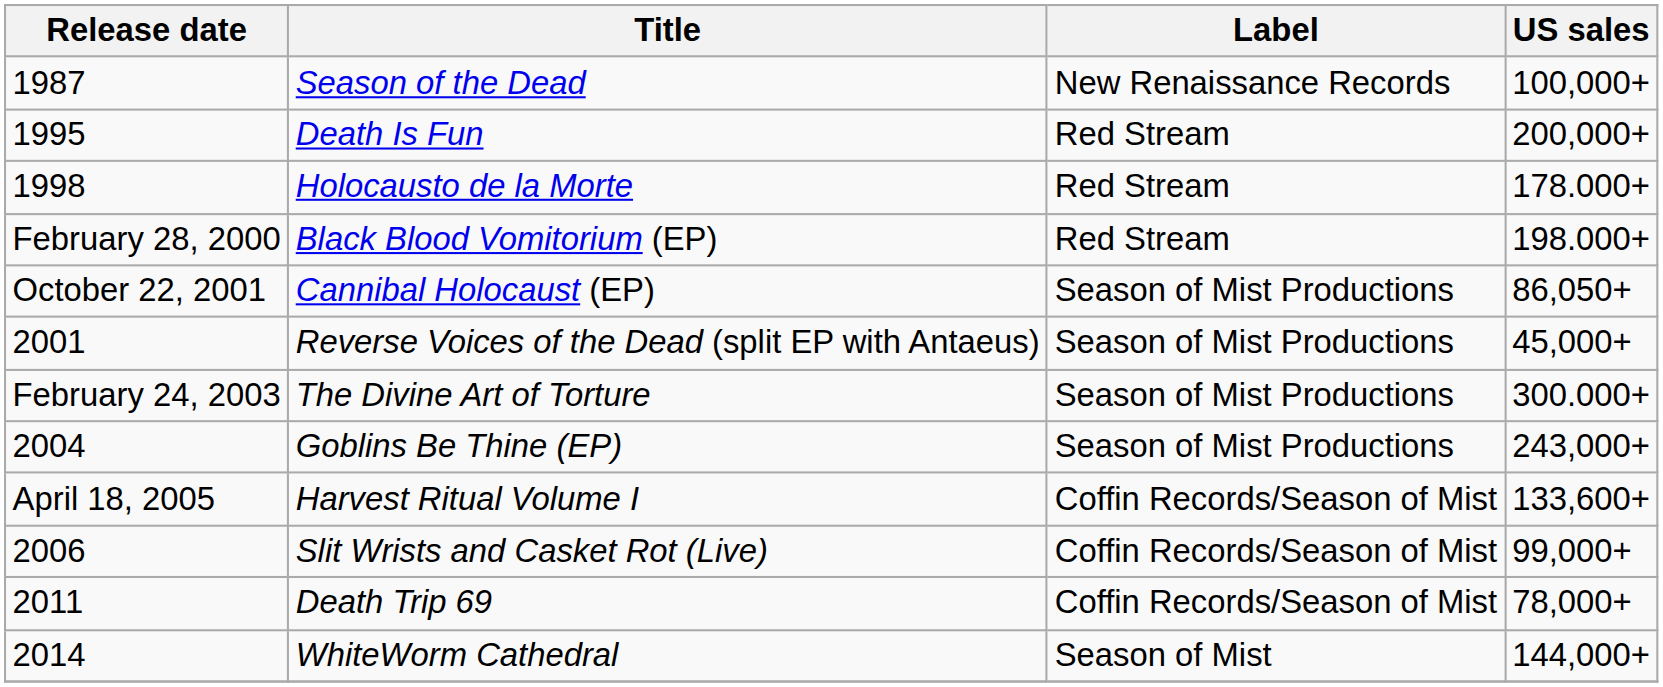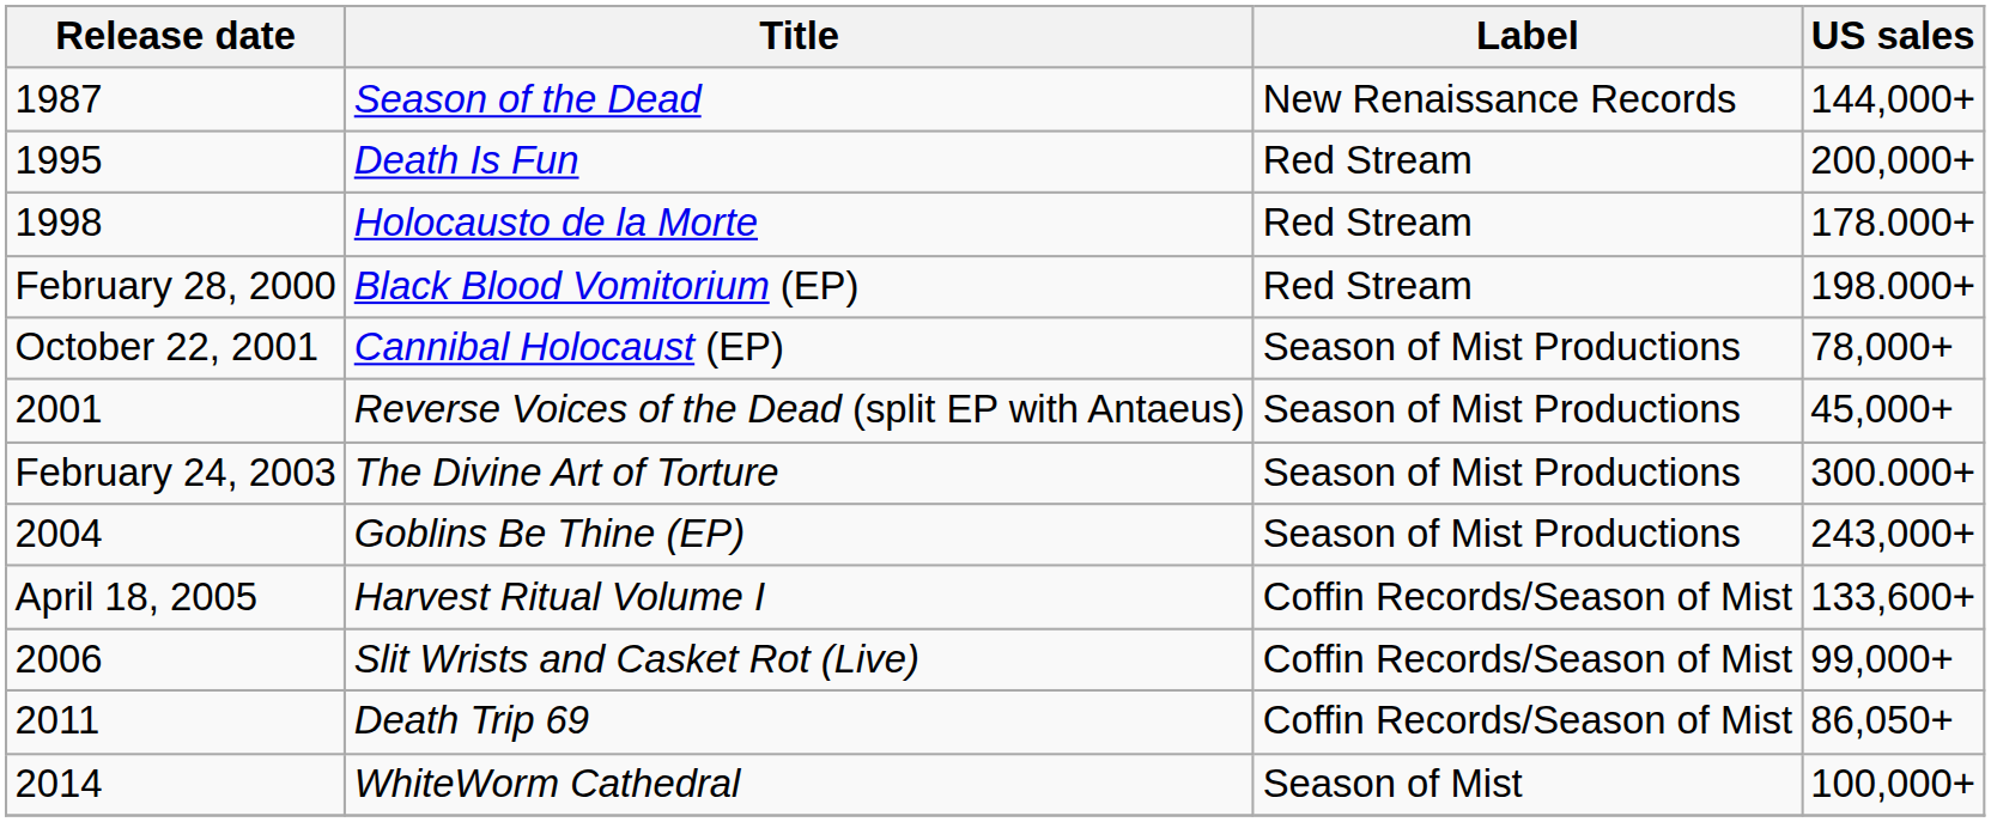Season of the Dead | US sales: 100,000+ -> 144,000+
Cannibal Holocaust (EP) | US sales: 86,050+ -> 78,000+
Death Trip 69 | US sales: 78,000+ -> 86,050+
WhiteWorm Cathedral | US sales: 144,000+ -> 100,000+
